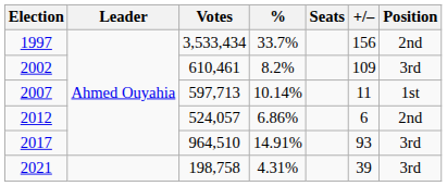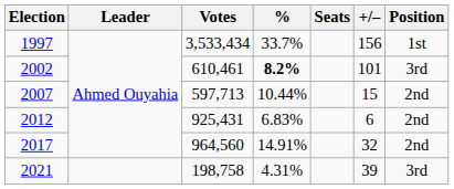1997 | Position: 2nd -> 1st
2002 | %: normal -> bold
2002 | +/–: 109 -> 101
2007 | %: 10.14% -> 10.44%
2007 | +/–: 11 -> 15
2007 | Position: 1st -> 2nd
2012 | Votes: 524,057 -> 925,431
2012 | %: 6.86% -> 6.83%
2017 | Votes: 964,510 -> 964,560
2017 | +/–: 93 -> 32
2017 | Position: 3rd -> 2nd
